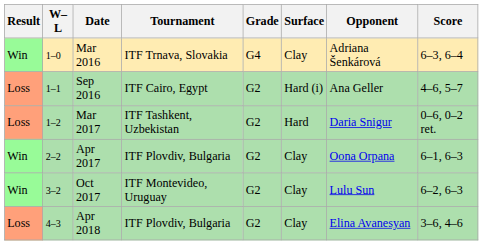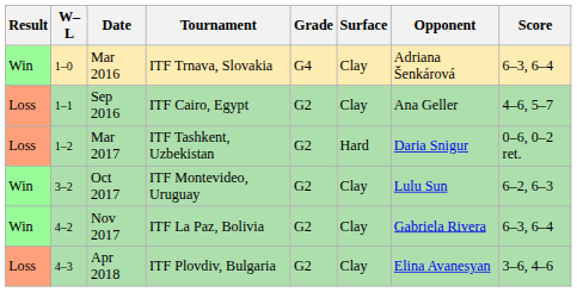Sep 2016 | Surface: Hard (i) -> Clay
- row: Win | 2–2 | Apr 2017 | ITF Plovdiv, Bulgaria | G2 | Clay | Oona Orpana | 6–1, 6–3
+ row: Win | 4–2 | Nov 2017 | ITF La Paz, Bolivia | G2 | Clay | Gabriela Rivera | 6–3, 6–4
